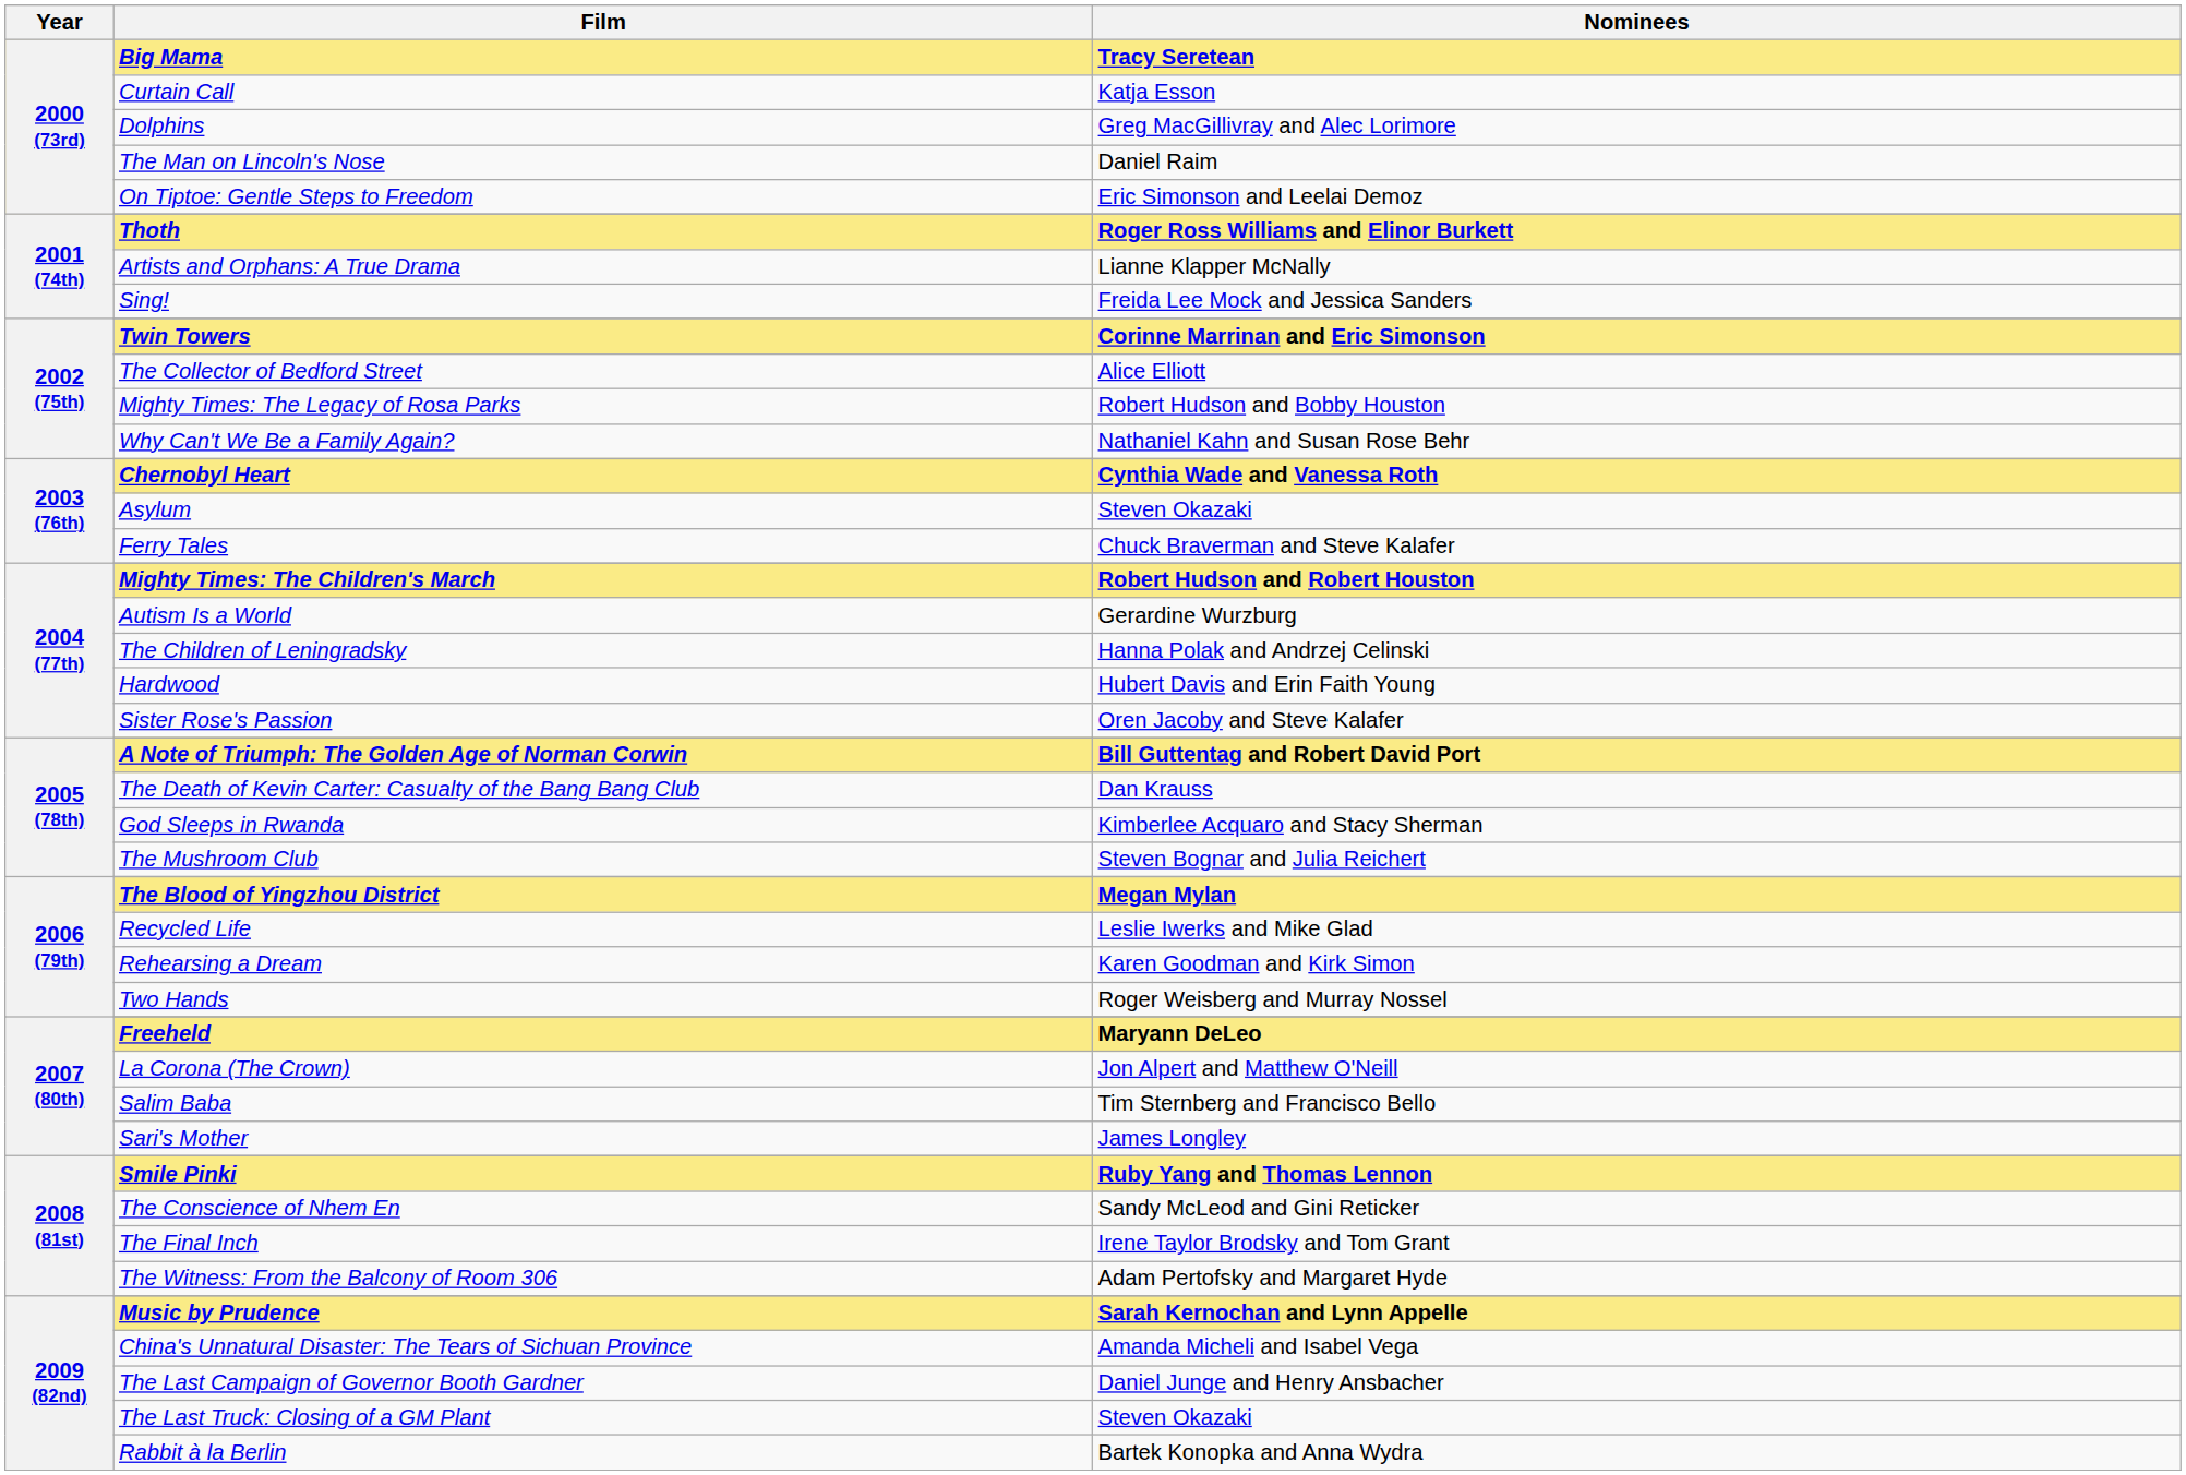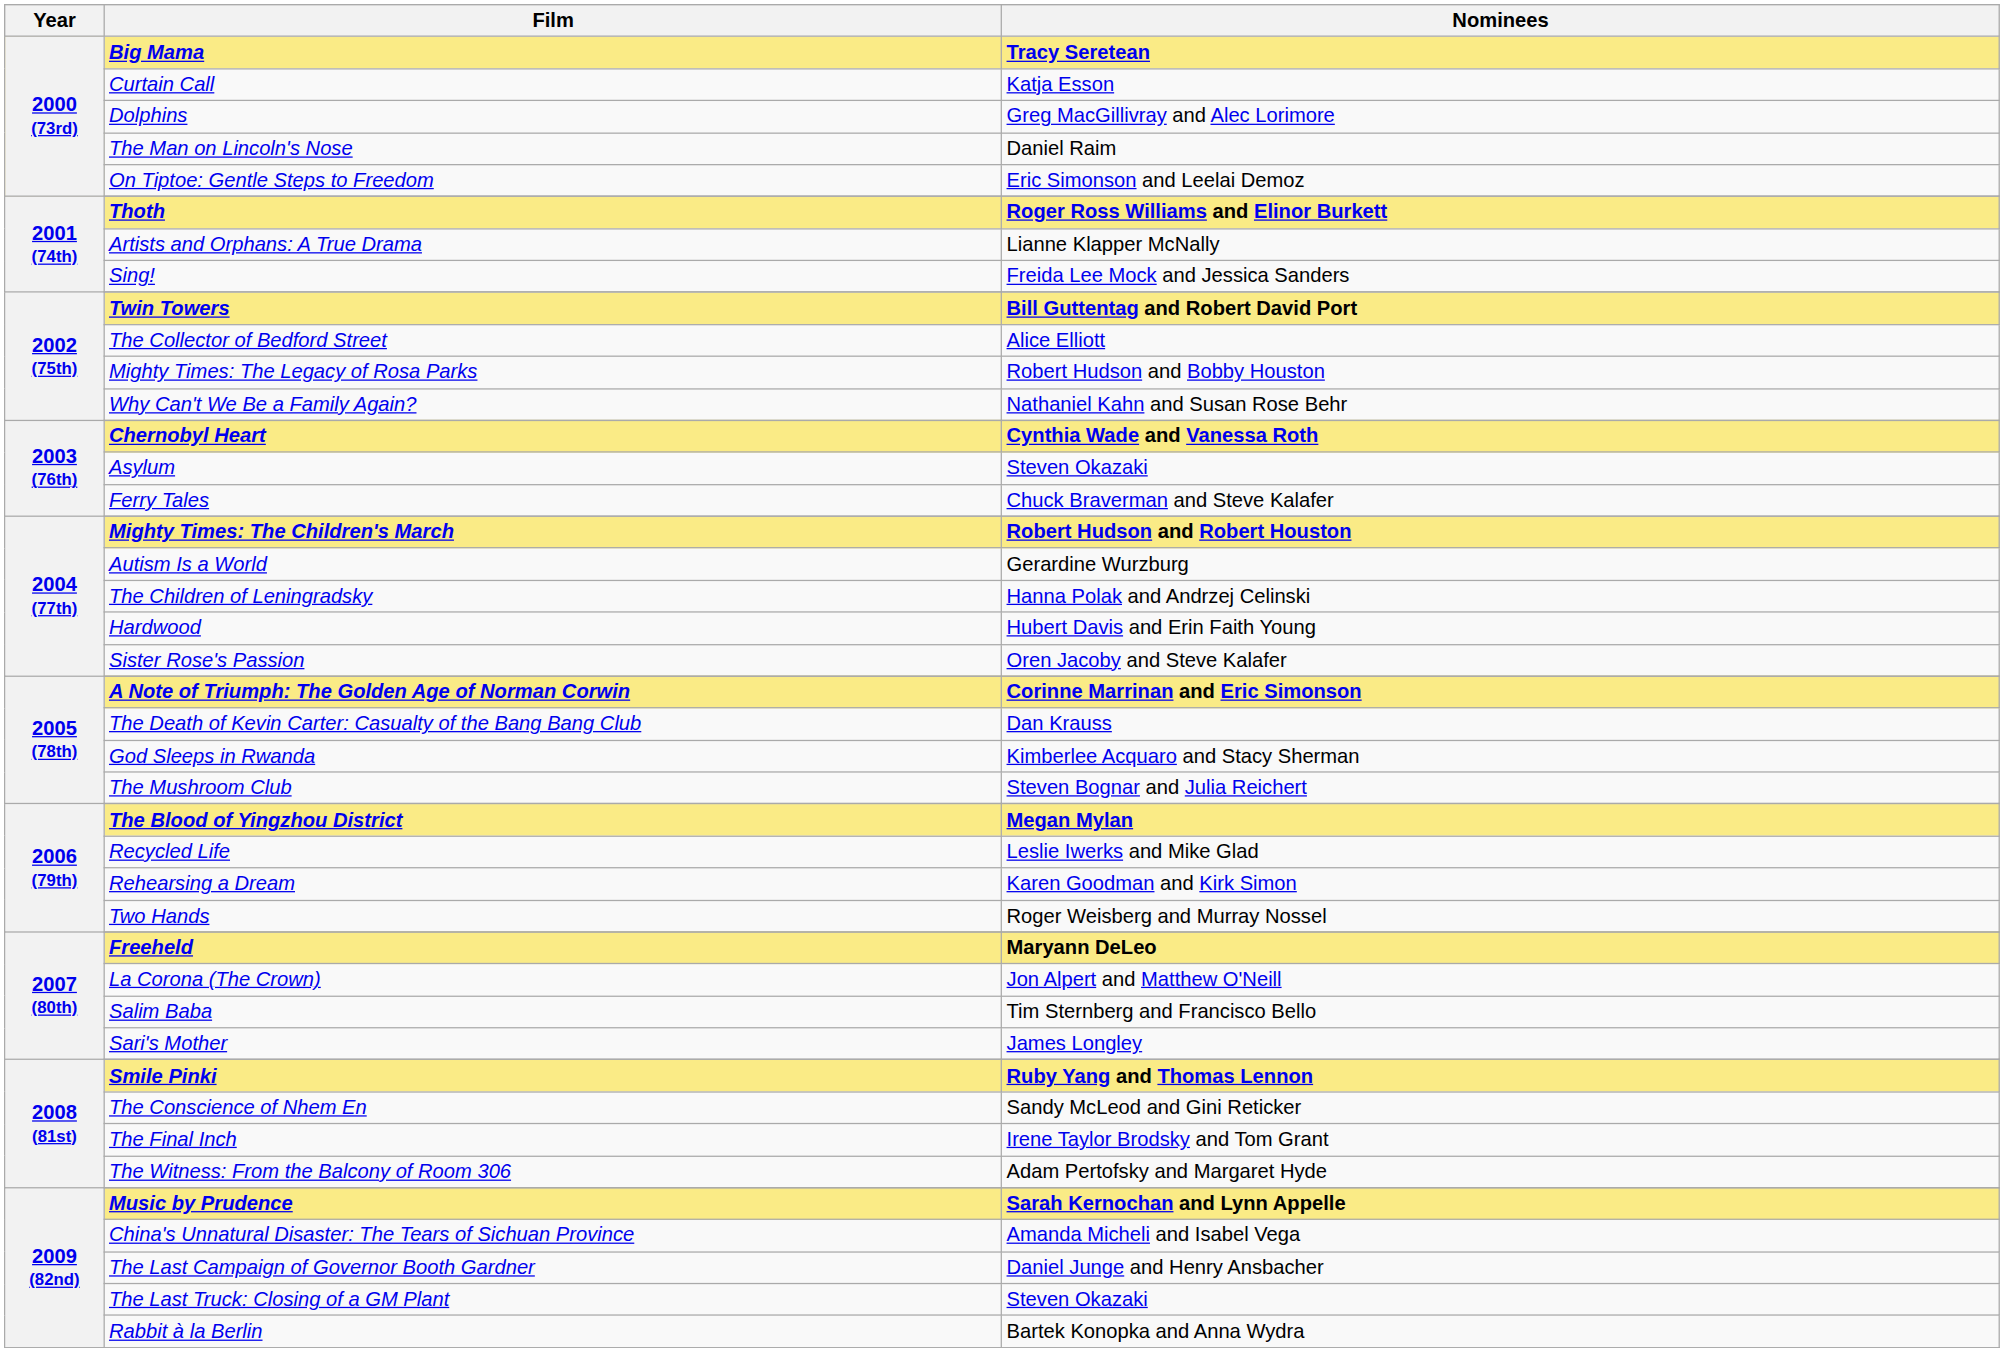Twin Towers | Nominees: Corinne Marrinan and Eric Simonson -> Bill Guttentag and Robert David Port
A Note of Triumph: The Golden Age of Norman Corwin | Nominees: Bill Guttentag and Robert David Port -> Corinne Marrinan and Eric Simonson
